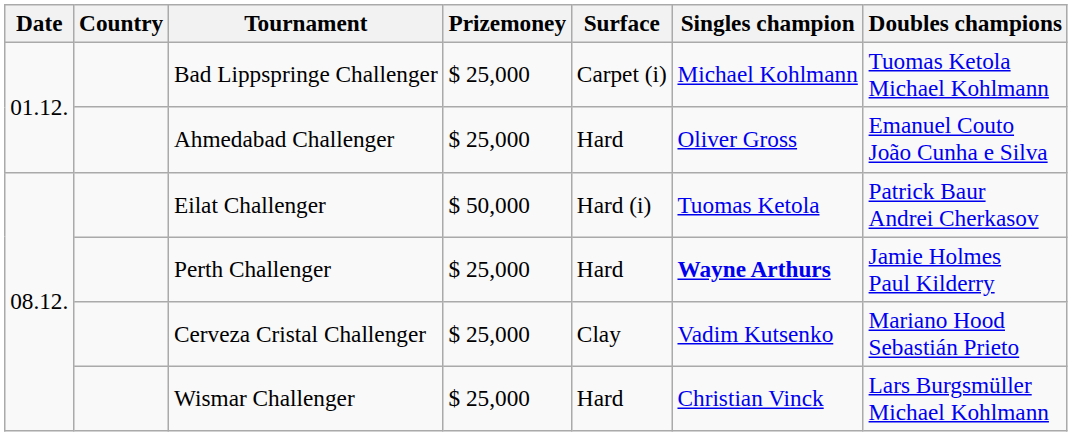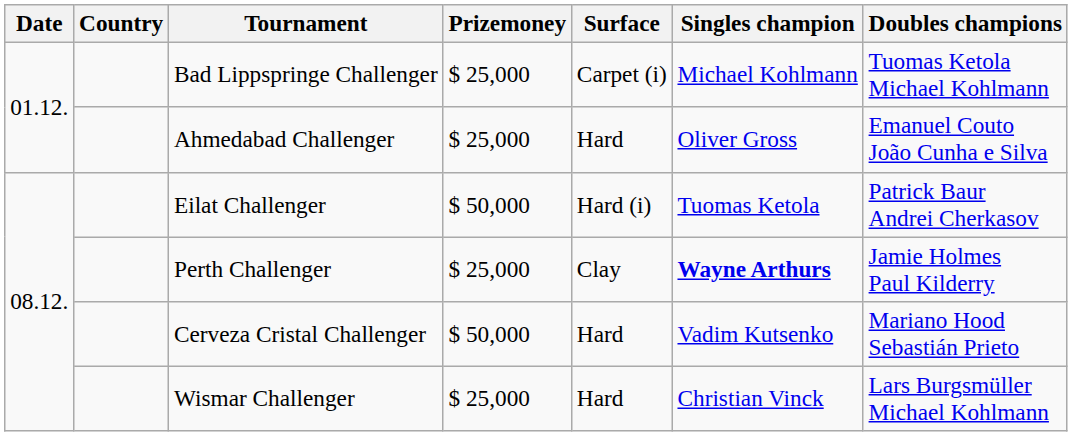Perth Challenger | Surface: Hard -> Clay
Cerveza Cristal Challenger | Prizemoney: $ 25,000 -> $ 50,000
Cerveza Cristal Challenger | Surface: Clay -> Hard
